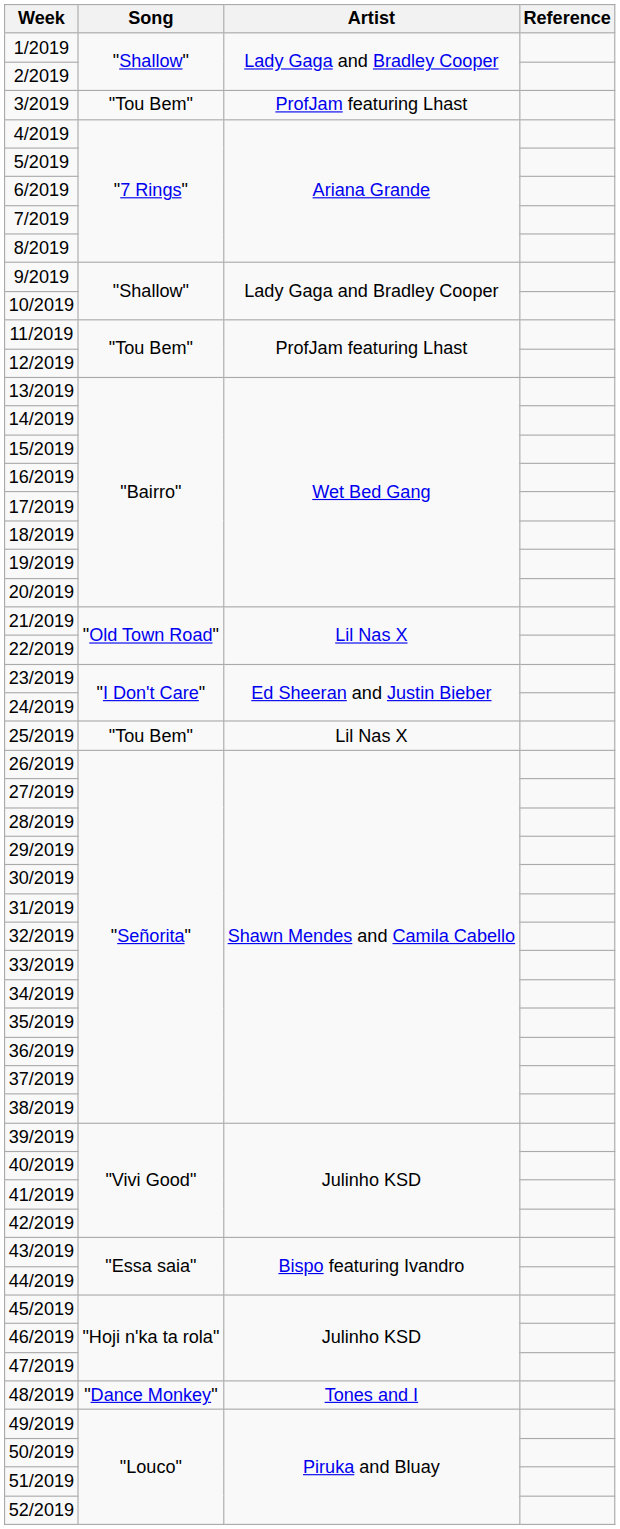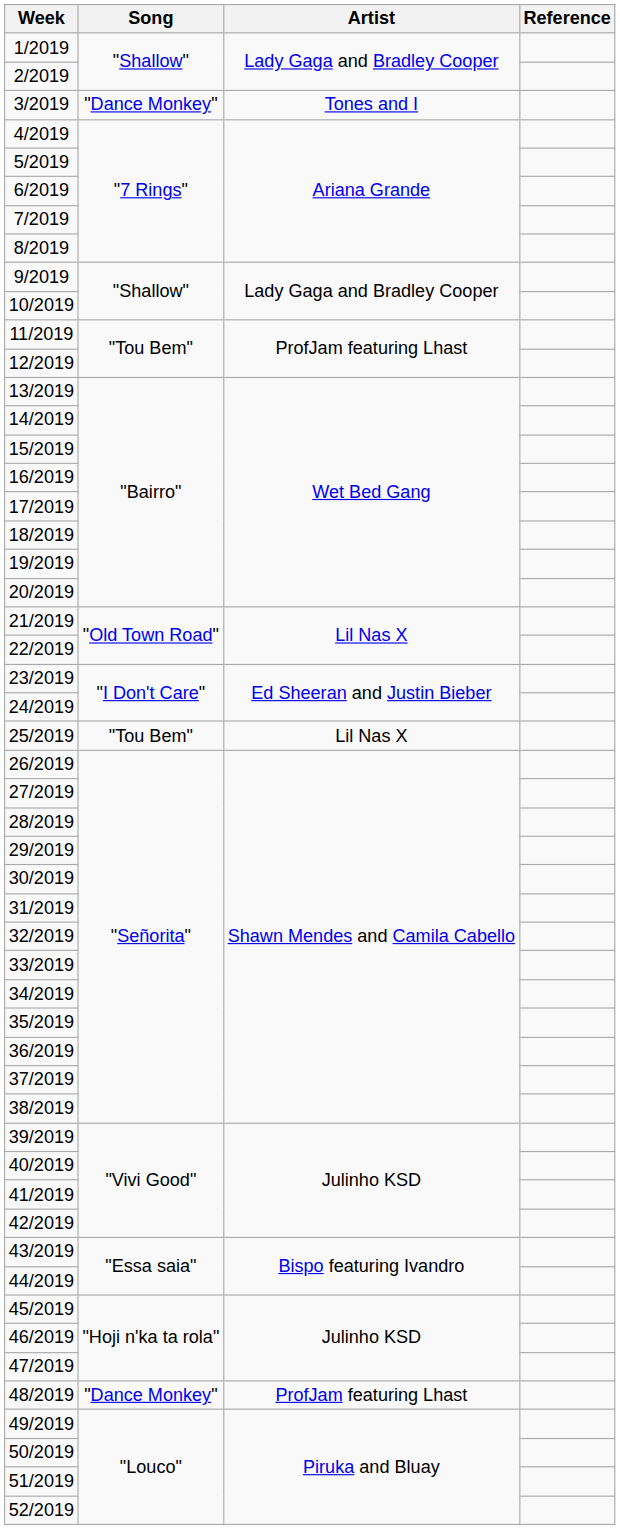3/2019 | Song: "Tou Bem" -> "Dance Monkey"
3/2019 | Artist: ProfJam featuring Lhast -> Tones and I
48/2019 | Artist: Tones and I -> ProfJam featuring Lhast
